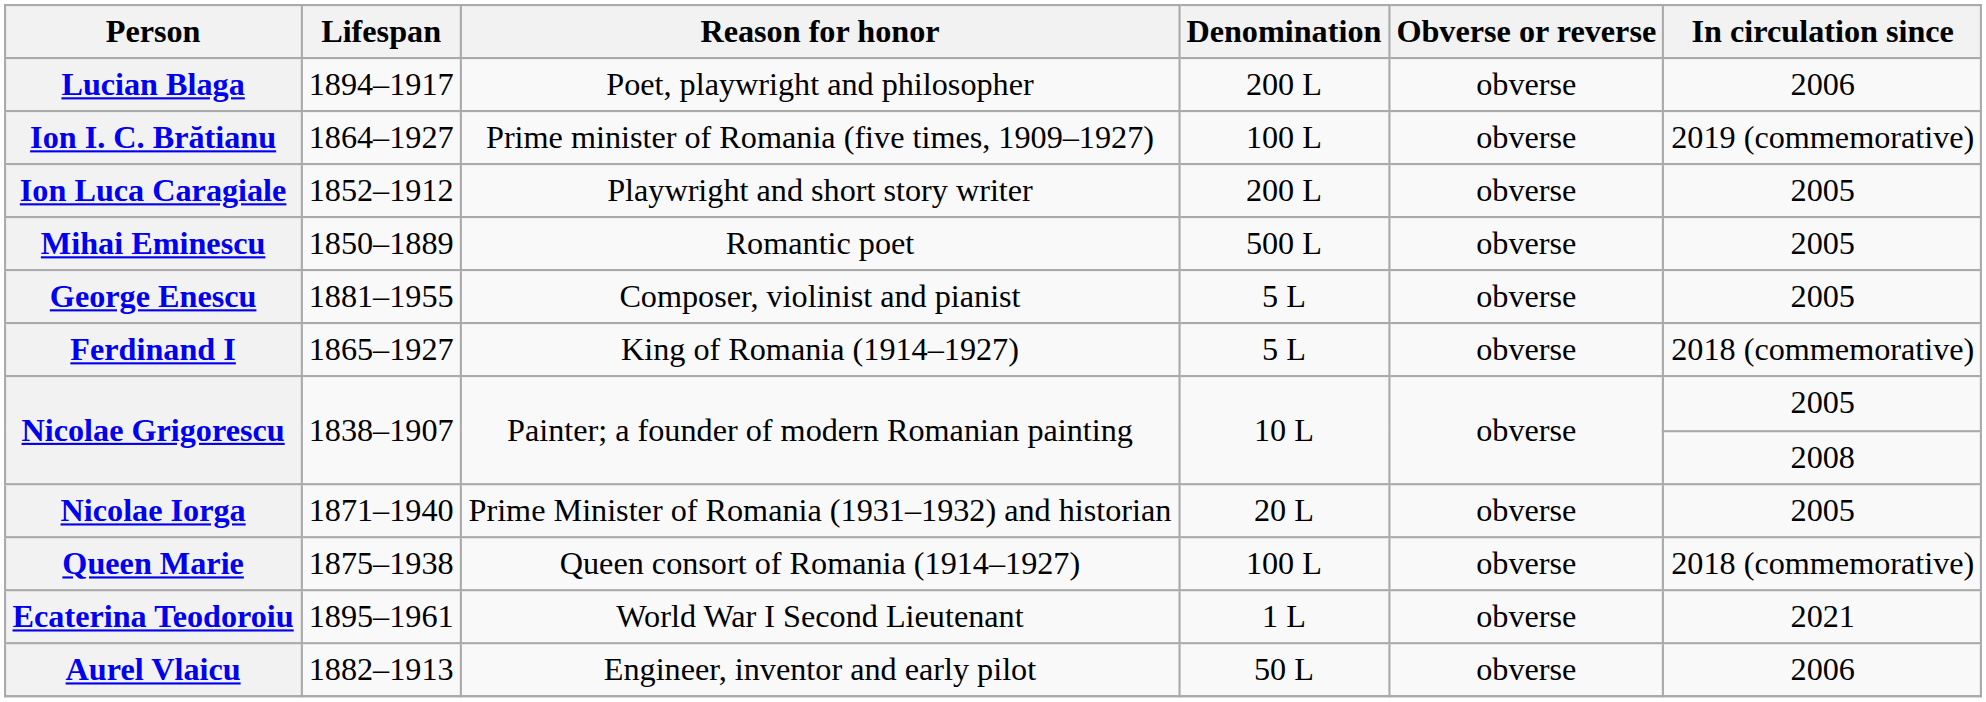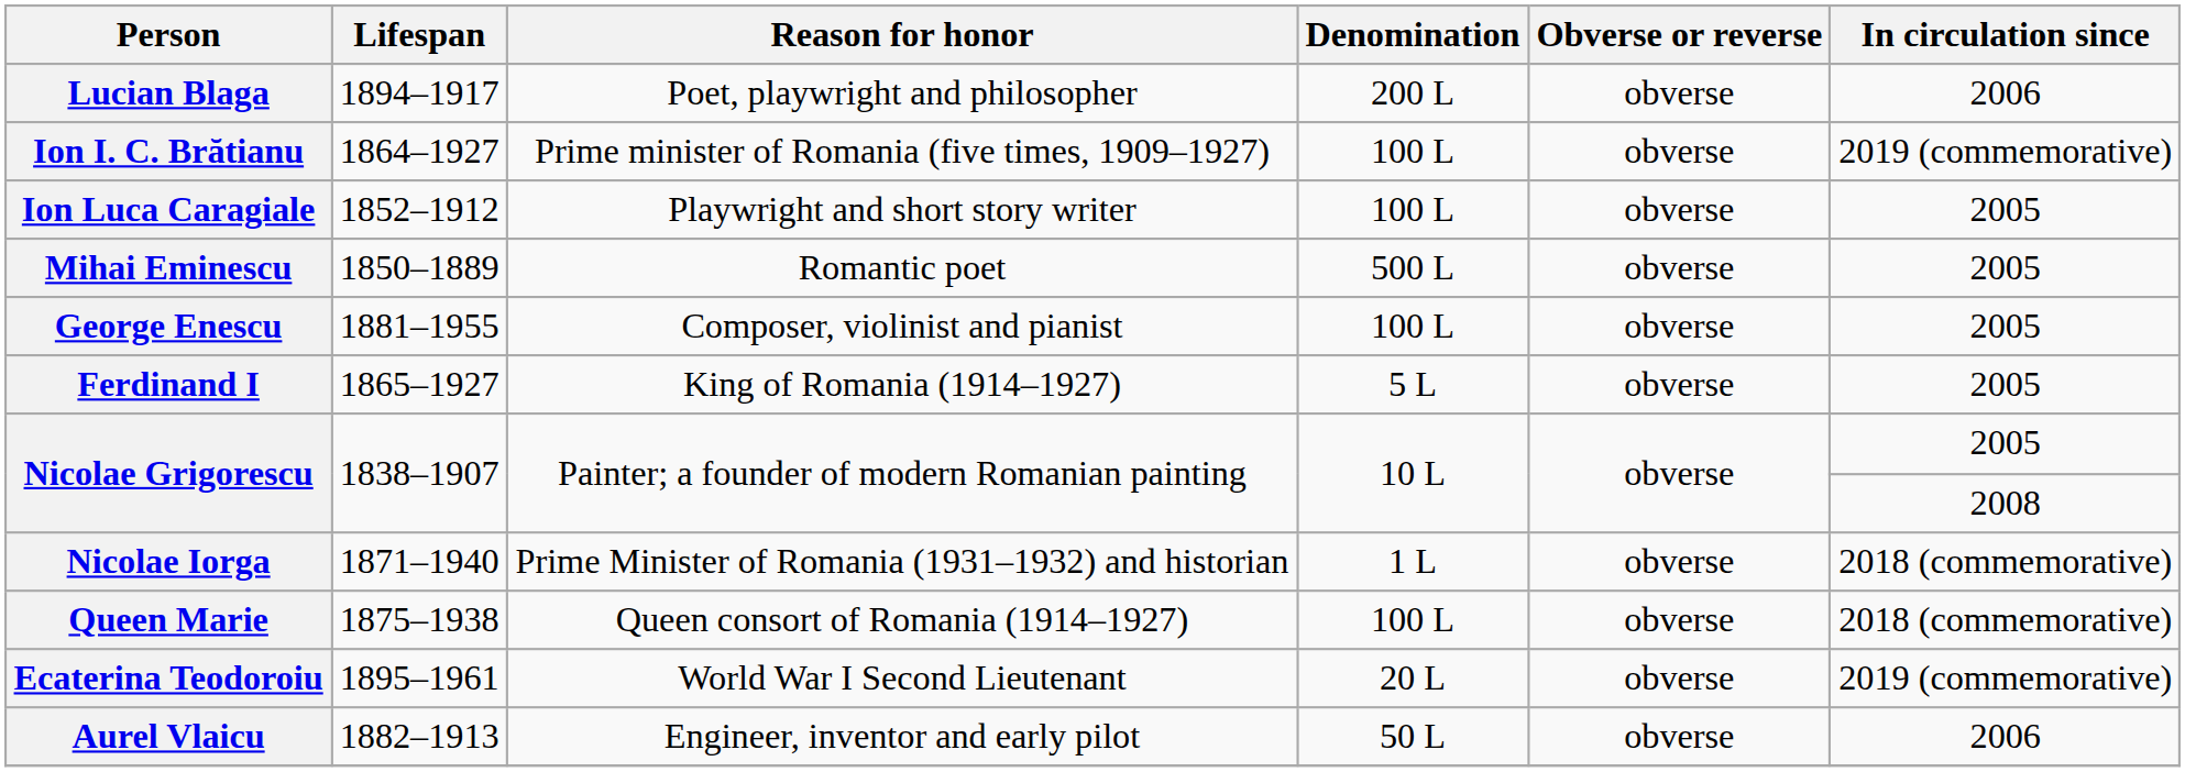Ion Luca Caragiale | Denomination: 200 L -> 100 L
George Enescu | Denomination: 5 L -> 100 L
Ferdinand I | In circulation since: 2018 (commemorative) -> 2005
Nicolae Iorga | Denomination: 20 L -> 1 L
Nicolae Iorga | In circulation since: 2005 -> 2018 (commemorative)
Ecaterina Teodoroiu | Denomination: 1 L -> 20 L
Ecaterina Teodoroiu | In circulation since: 2021 -> 2019 (commemorative)
